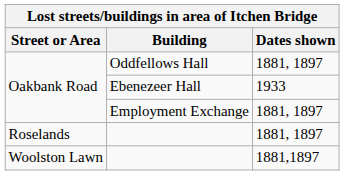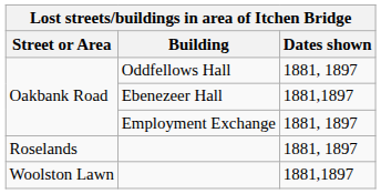Ebenezeer Hall | Dates shown: 1933 -> 1881,1897
